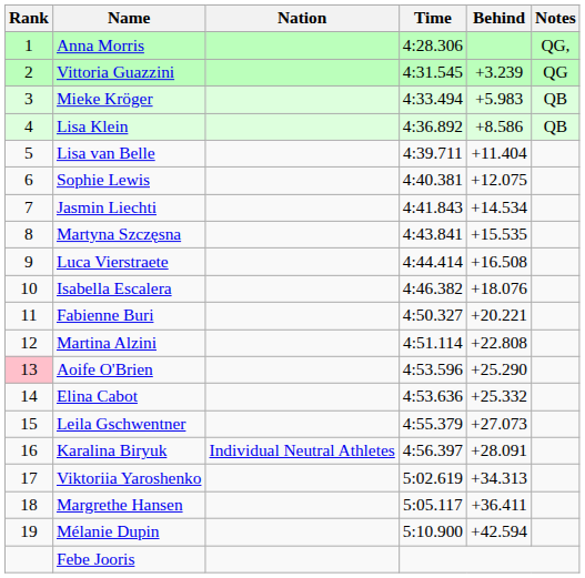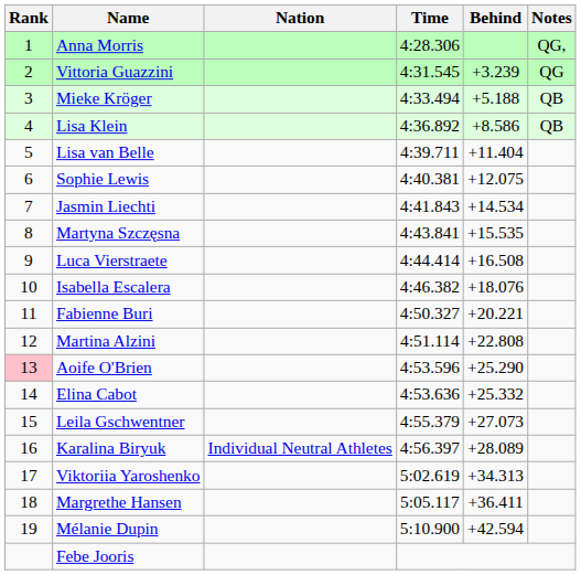Mieke Kröger | Behind: +5.983 -> +5.188
Karalina Biryuk | Behind: +28.091 -> +28.089
